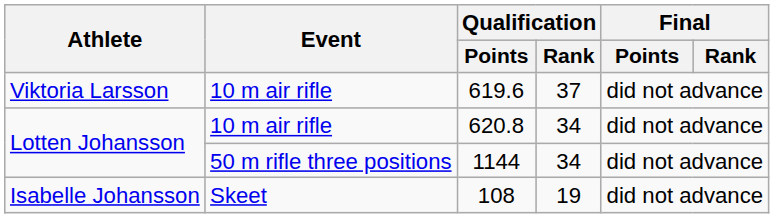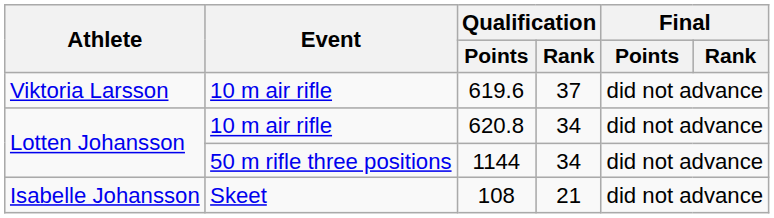108 | Qualification / Rank: 19 -> 21
